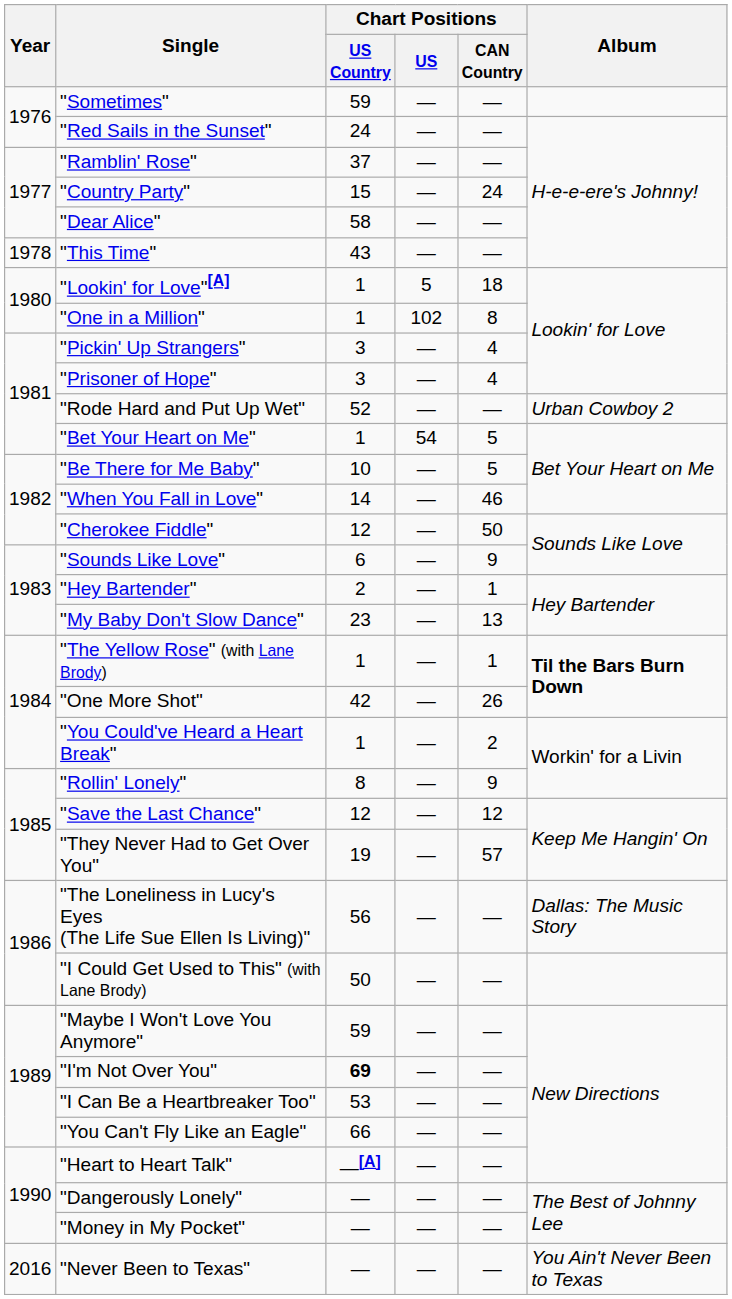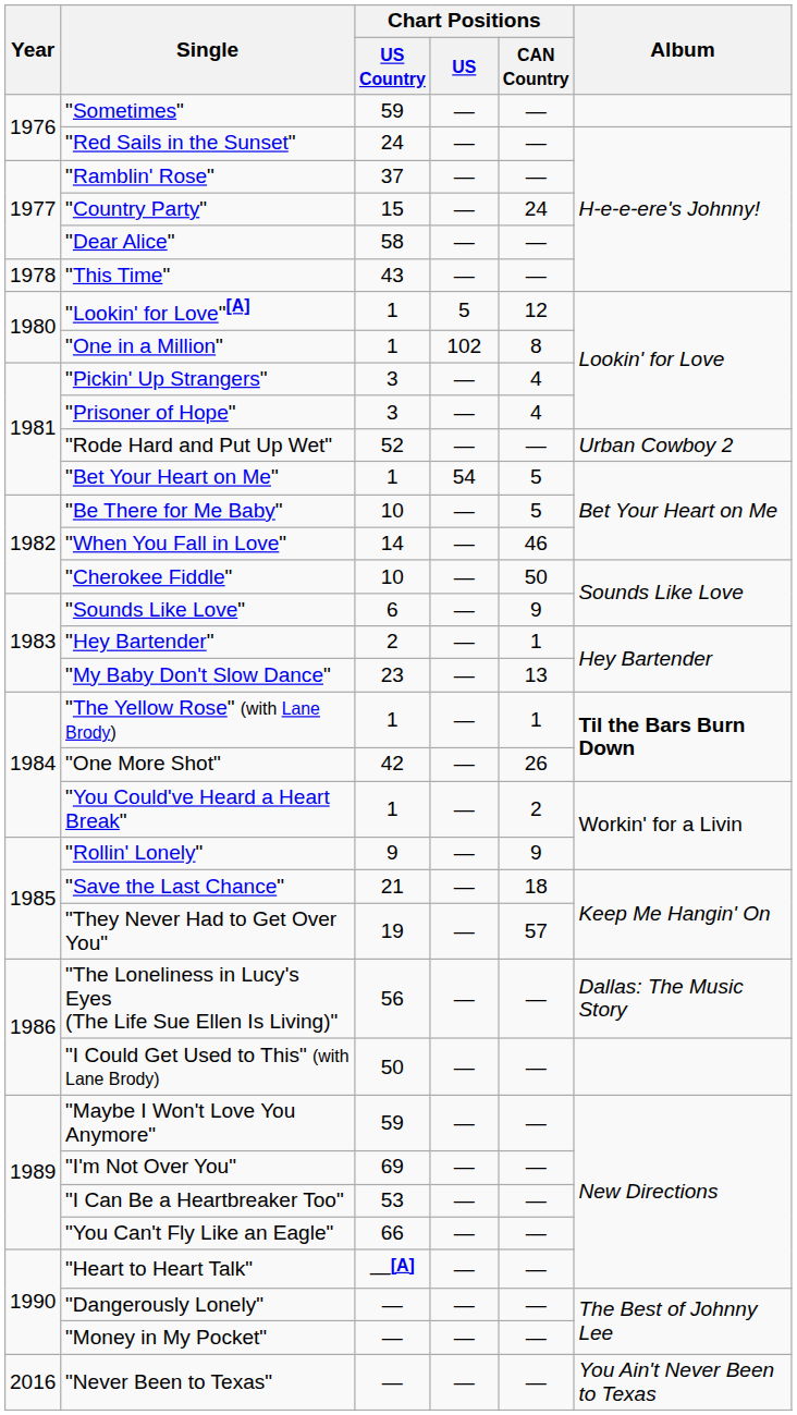"Lookin' for Love"[A] | Chart Positions / CAN Country: 18 -> 12
"Cherokee Fiddle" | Chart Positions / US Country: 12 -> 10
"Rollin' Lonely" | Chart Positions / US Country: 8 -> 9
"Save the Last Chance" | Chart Positions / US Country: 12 -> 21
"Save the Last Chance" | Chart Positions / CAN Country: 12 -> 18
"I'm Not Over You" | Chart Positions / US Country: bold -> normal
